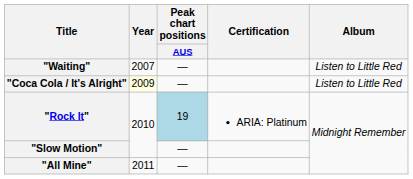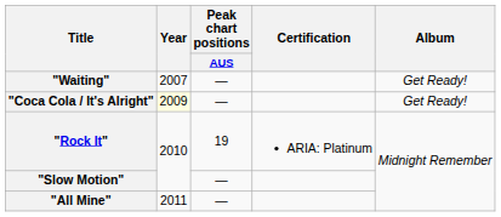"Waiting" | Album: Listen to Little Red -> Get Ready!
"Coca Cola / It's Alright" | Album: Listen to Little Red -> Get Ready!
"Rock It" | Peak chart positions / AUS: lightblue background -> no background
